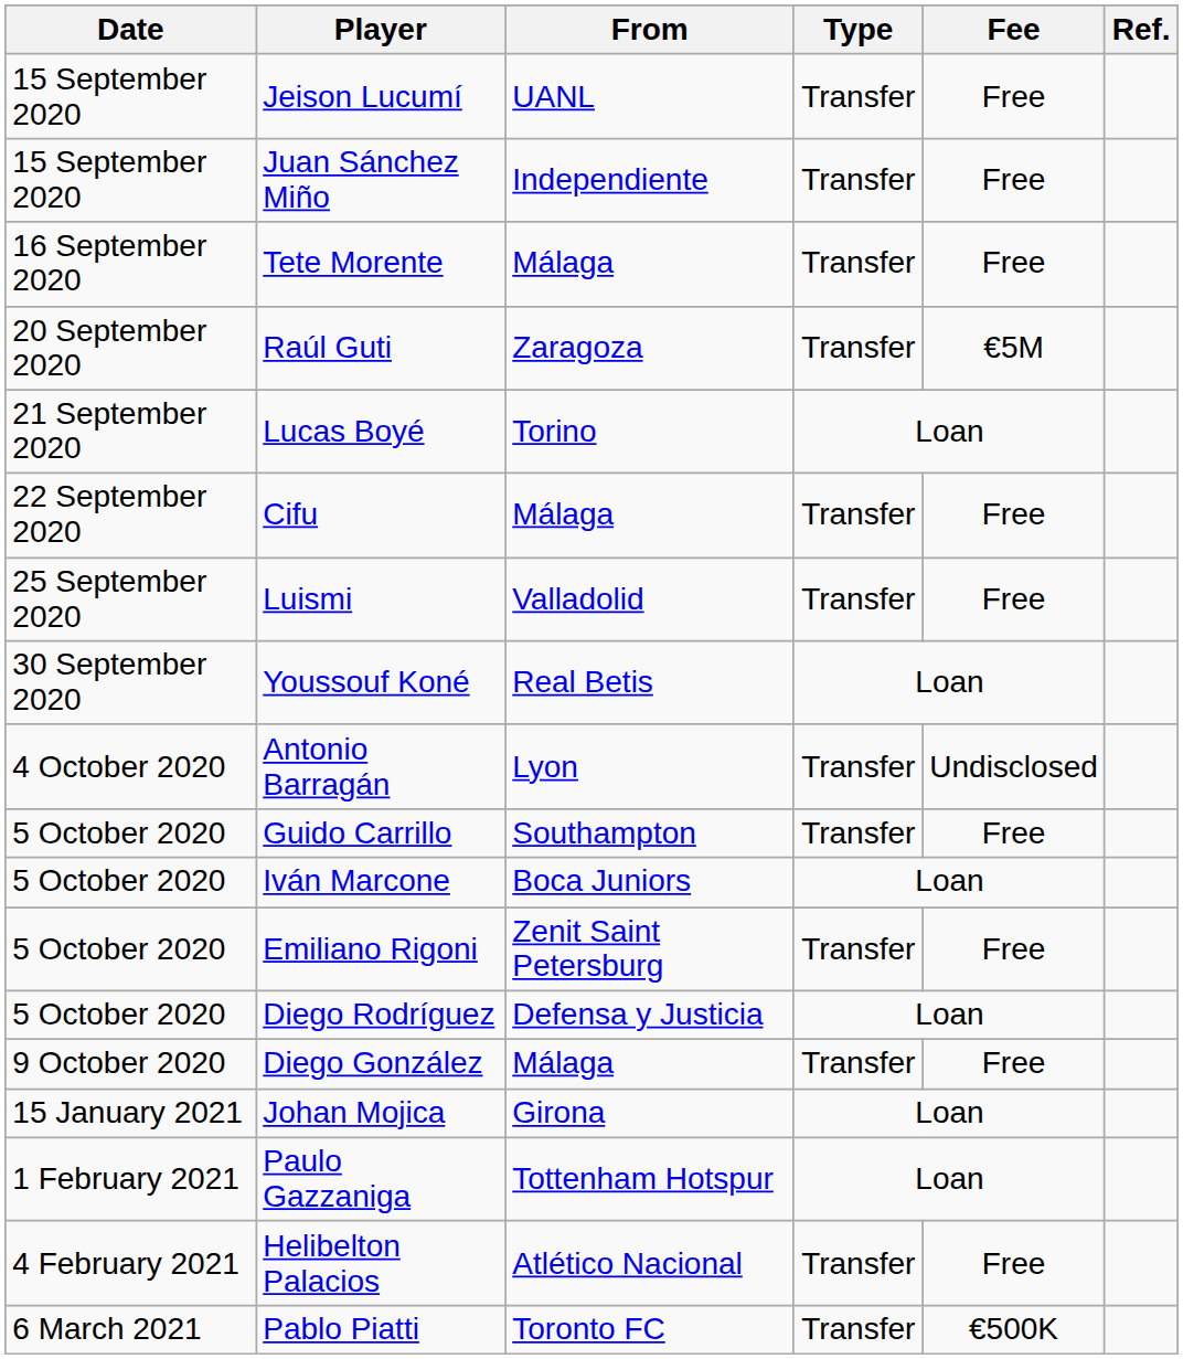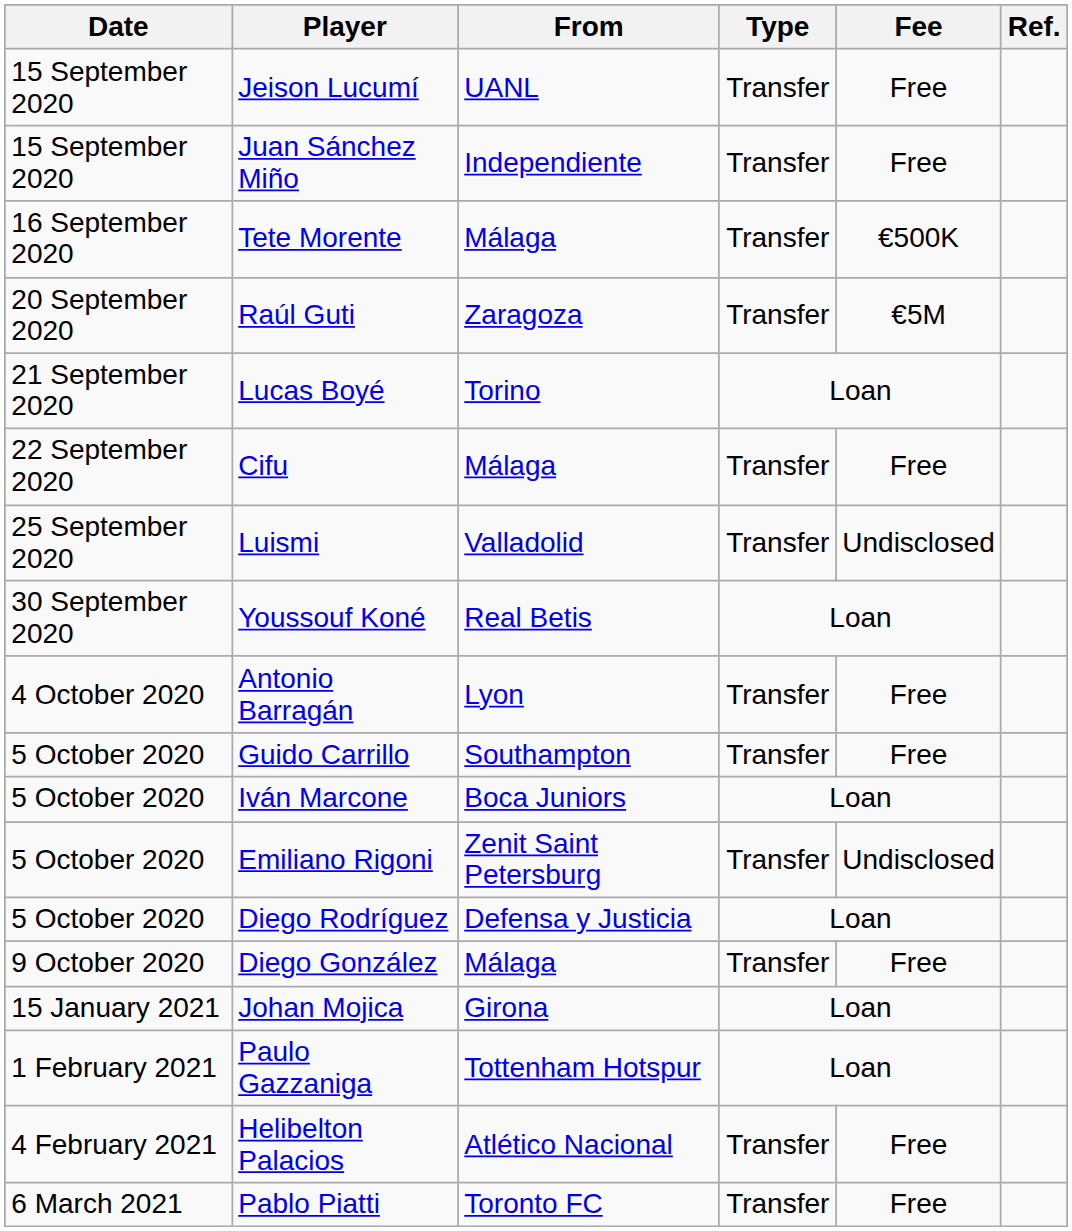Tete Morente | Fee: Free -> €500K
Luismi | Fee: Free -> Undisclosed
Antonio Barragán | Fee: Undisclosed -> Free
Emiliano Rigoni | Fee: Free -> Undisclosed
Pablo Piatti | Fee: €500K -> Free
